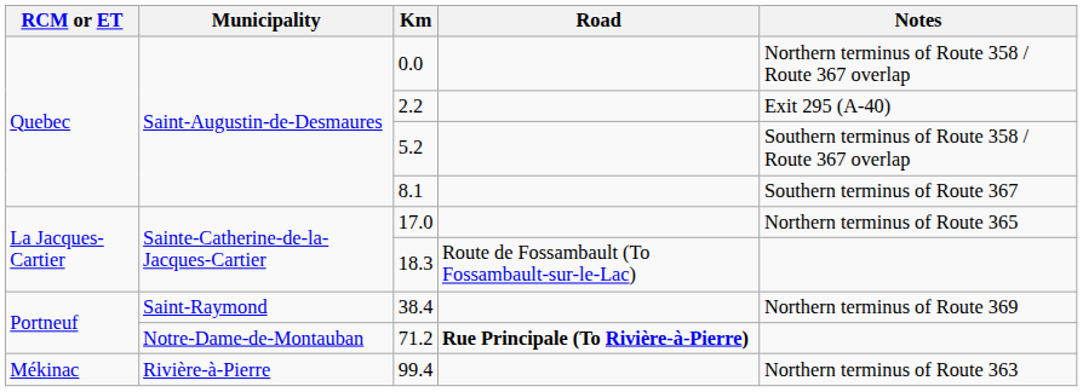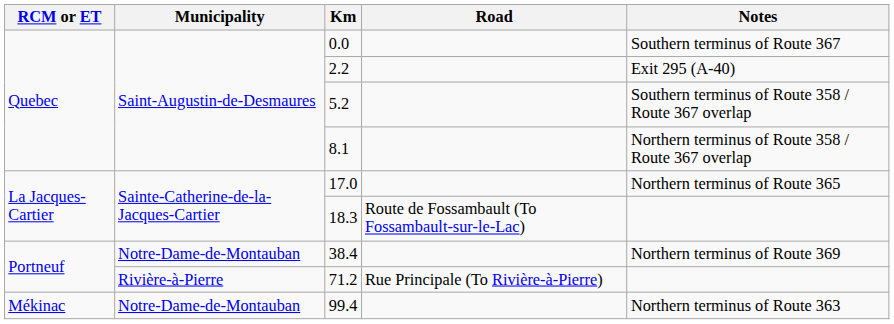0.0 | Notes: Northern terminus of Route 358 / Route 367 overlap -> Southern terminus of Route 367
8.1 | Notes: Southern terminus of Route 367 -> Northern terminus of Route 358 / Route 367 overlap
38.4 | Municipality: Saint-Raymond -> Notre-Dame-de-Montauban
71.2 | Municipality: Notre-Dame-de-Montauban -> Rivière-à-Pierre
71.2 | Road: bold -> normal
99.4 | Municipality: Rivière-à-Pierre -> Notre-Dame-de-Montauban
